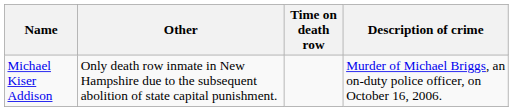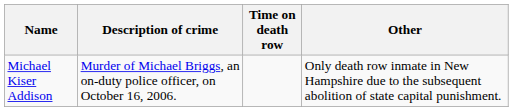columns swapped: Description of crime <-> Other
